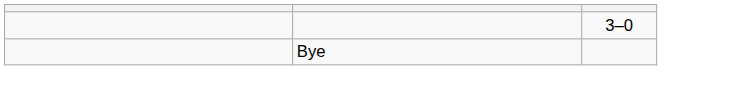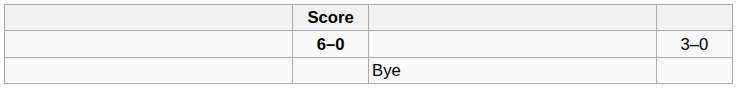+ column: Score | 6–0
